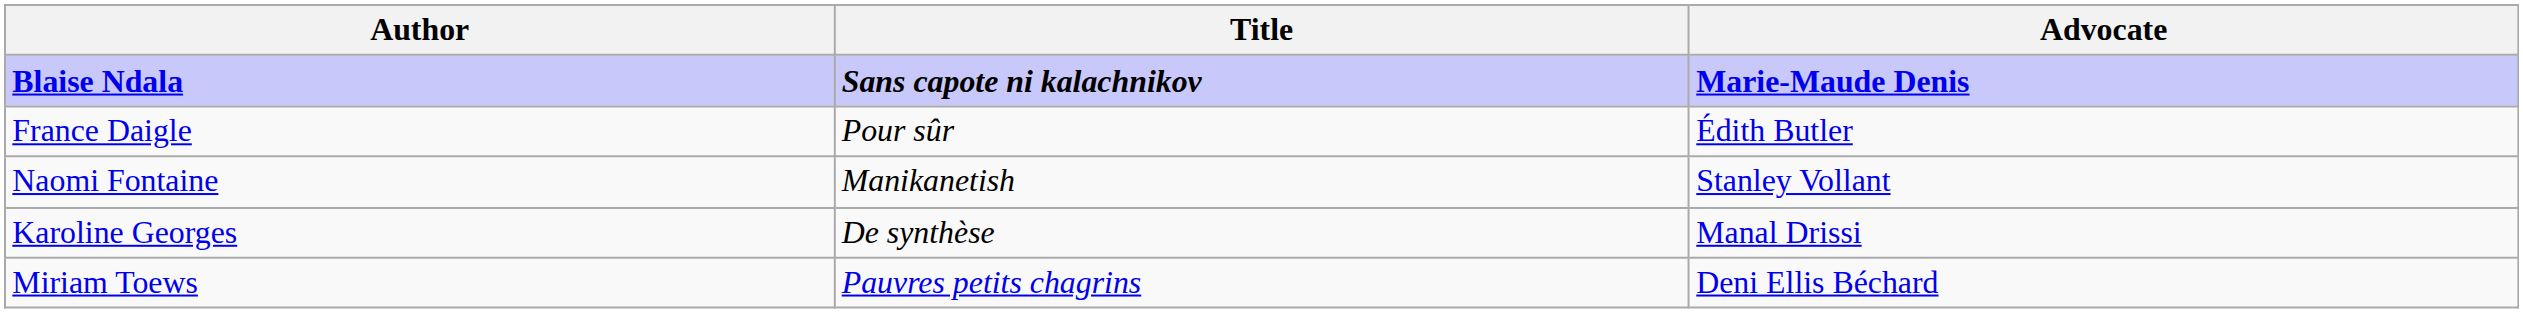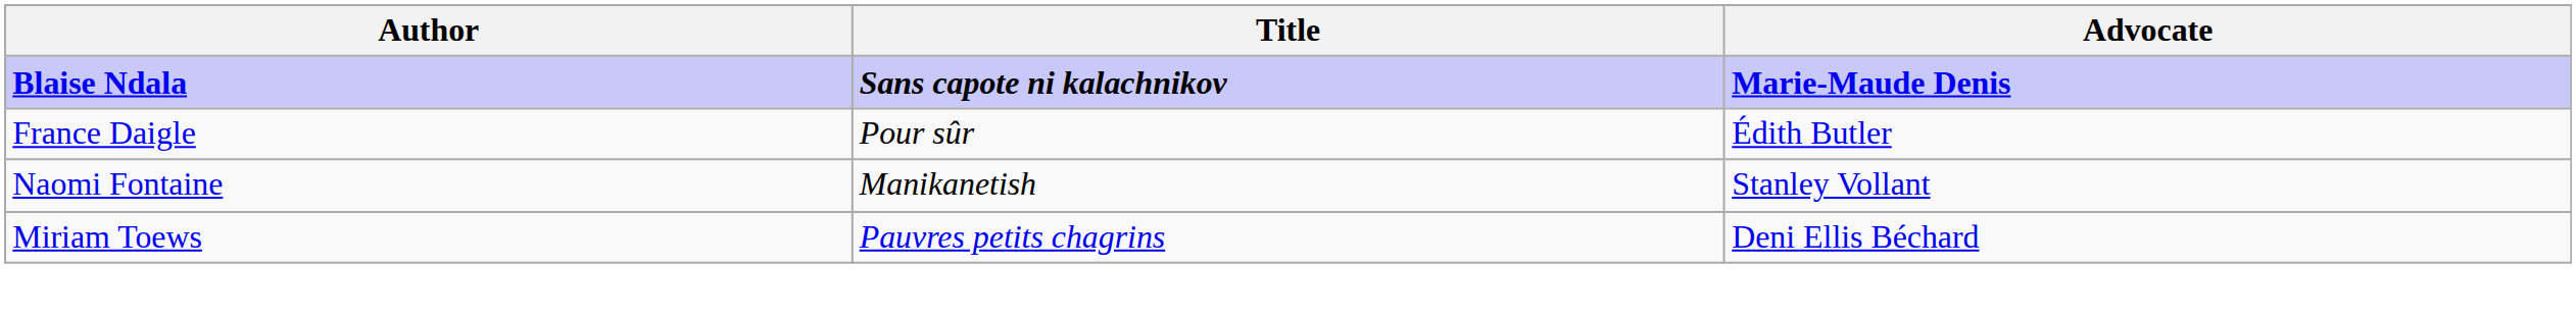- row: Karoline Georges | De synthèse | Manal Drissi
